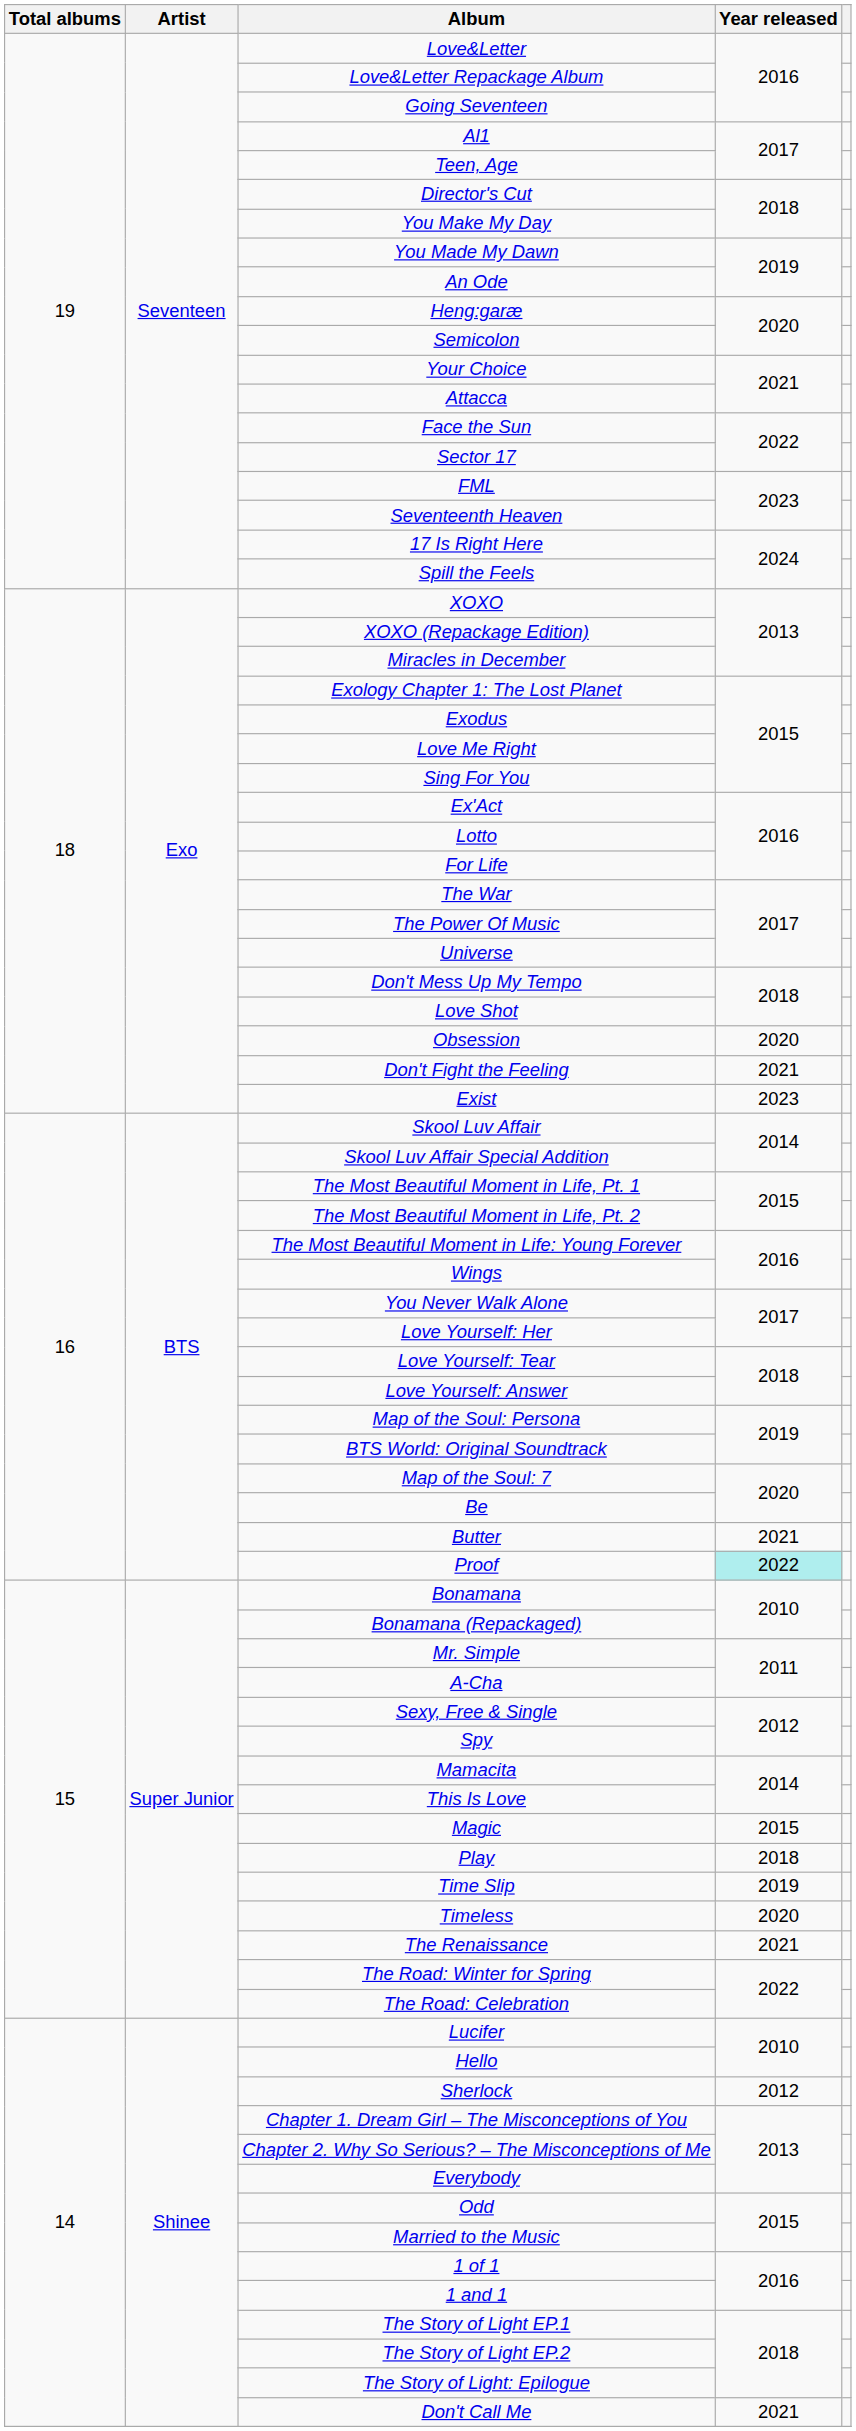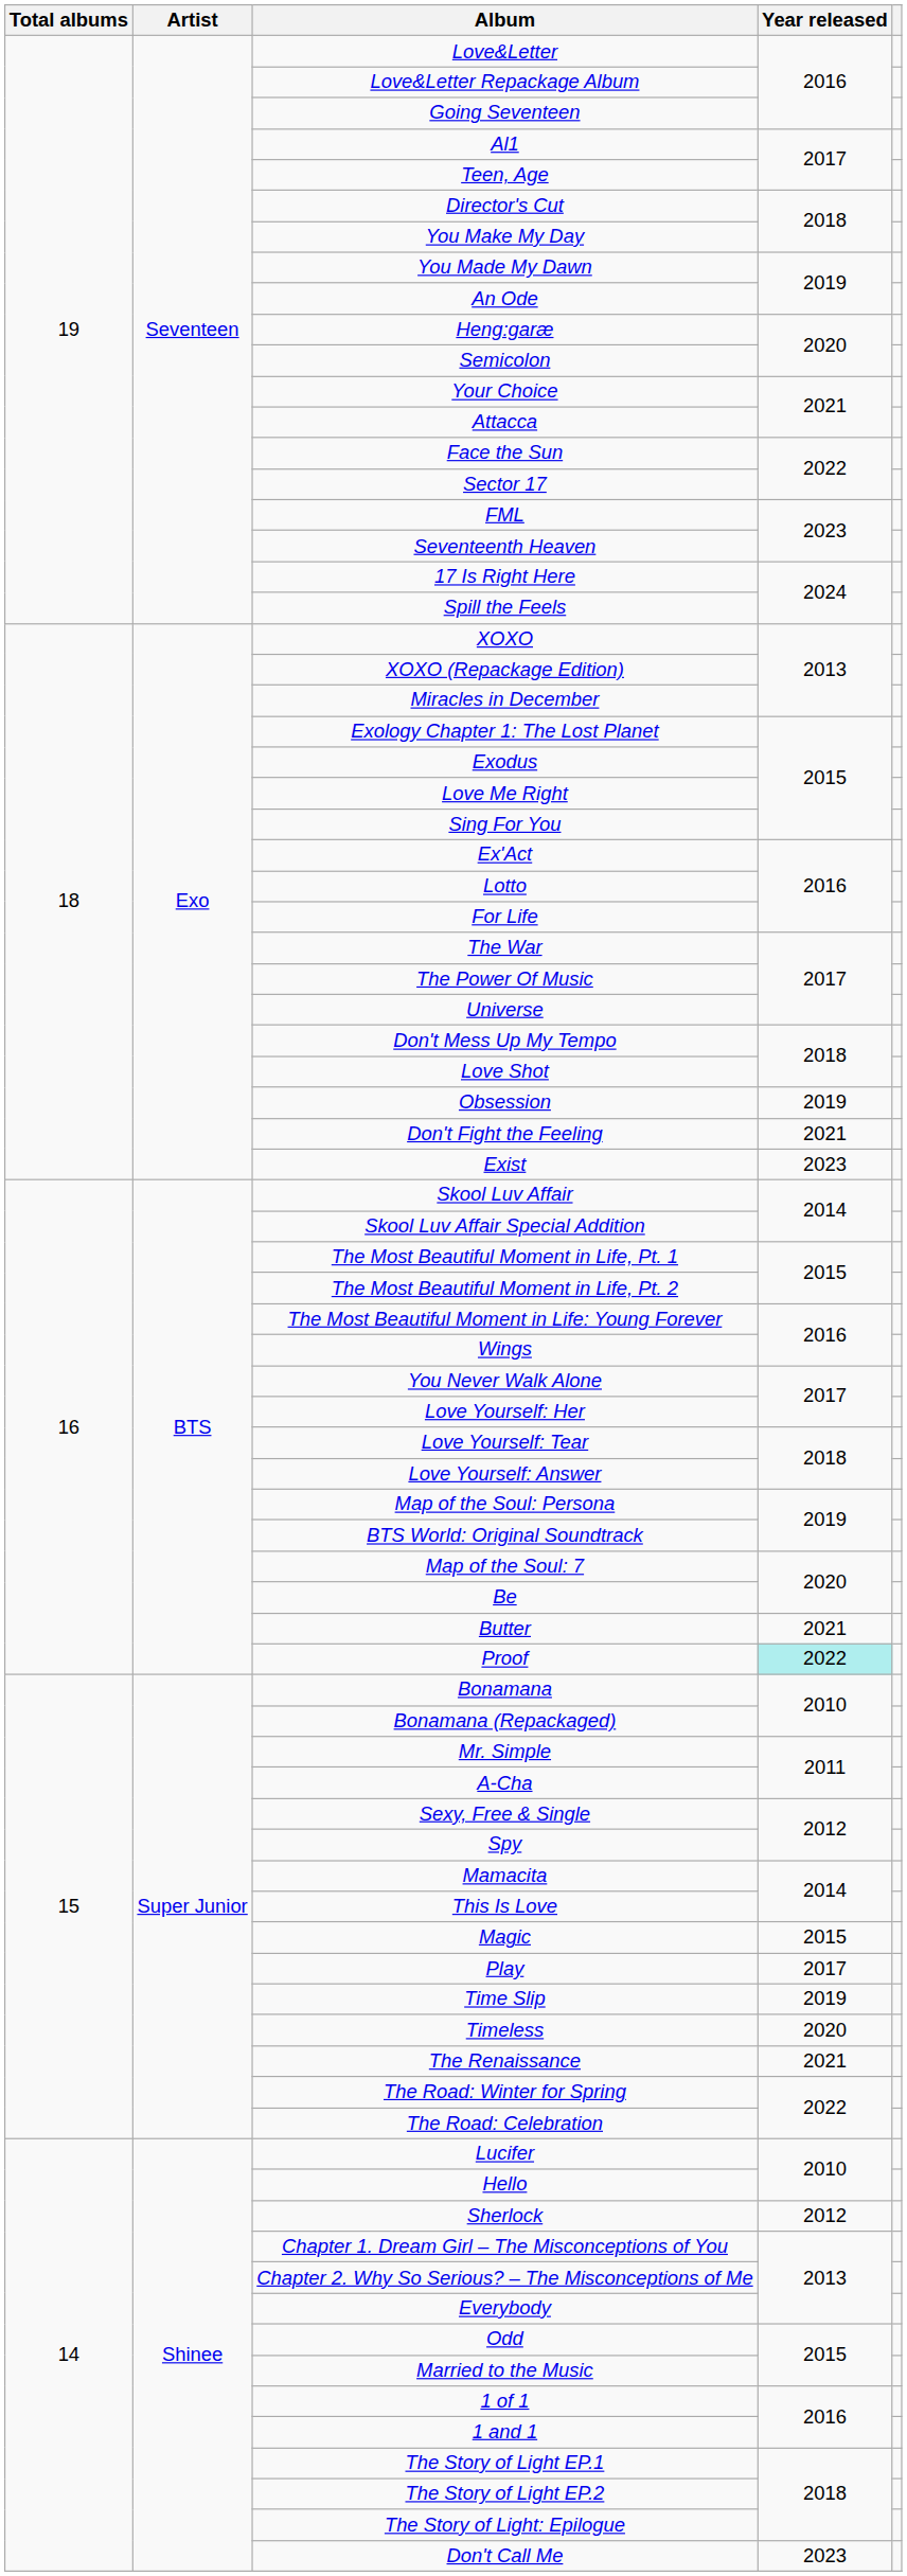Obsession | Year released: 2020 -> 2019
Play | Year released: 2018 -> 2017
Don't Call Me | Year released: 2021 -> 2023
